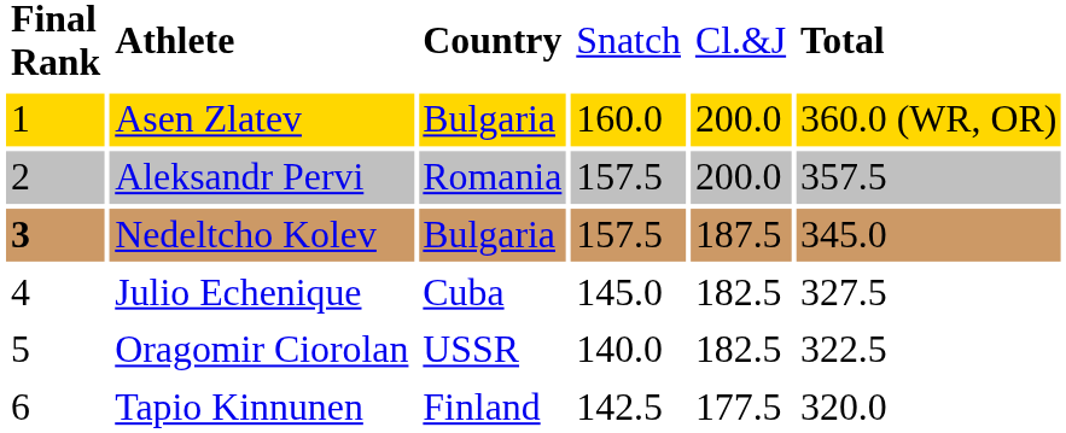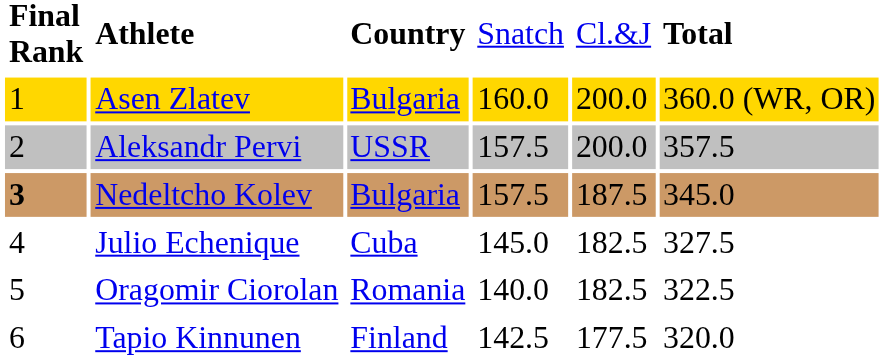Aleksandr Pervi | column 3: Romania -> USSR
Oragomir Ciorolan | column 3: USSR -> Romania
